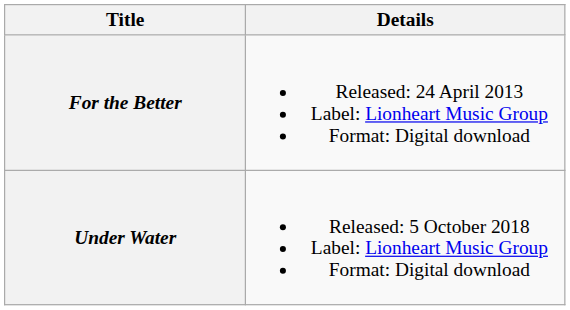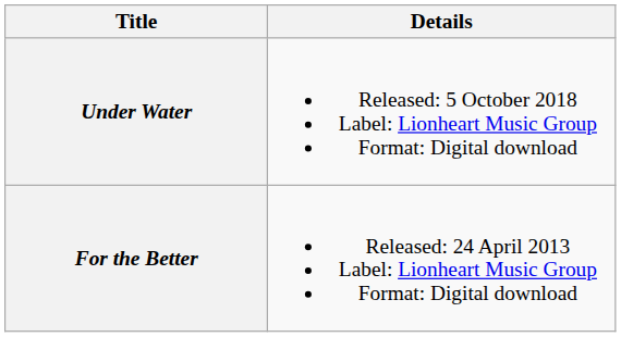rows swapped: For the Better <-> Under Water
